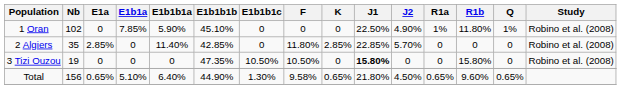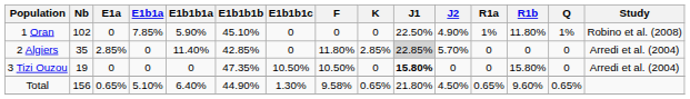2 Algiers | J1: no background -> lightgrey background
2 Algiers | Study: Robino et al. (2008) -> Arredi et al. (2004)
3 Tizi Ouzou | Study: Robino et al. (2008) -> Arredi et al. (2004)
